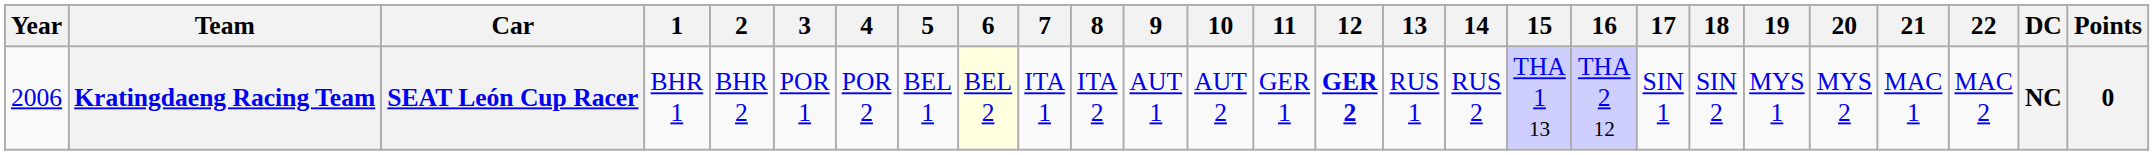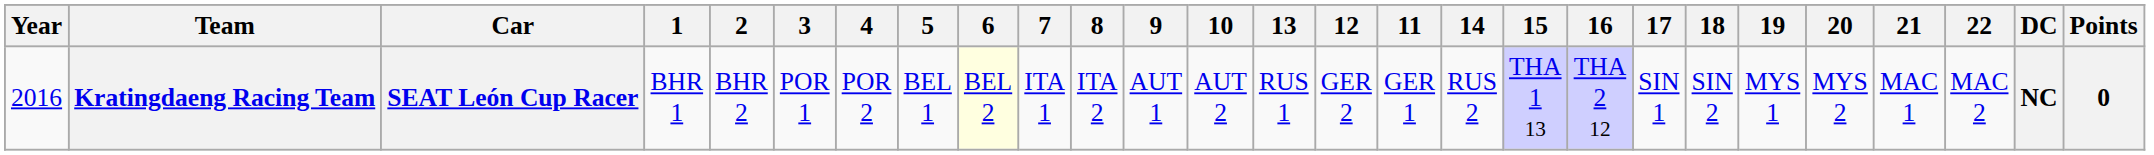columns swapped: 11 <-> 13
Kratingdaeng Racing Team | Year: 2006 -> 2016
Kratingdaeng Racing Team | 12: bold -> normal
